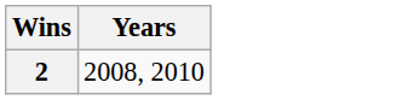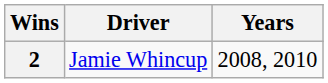+ column: Driver | Jamie Whincup
